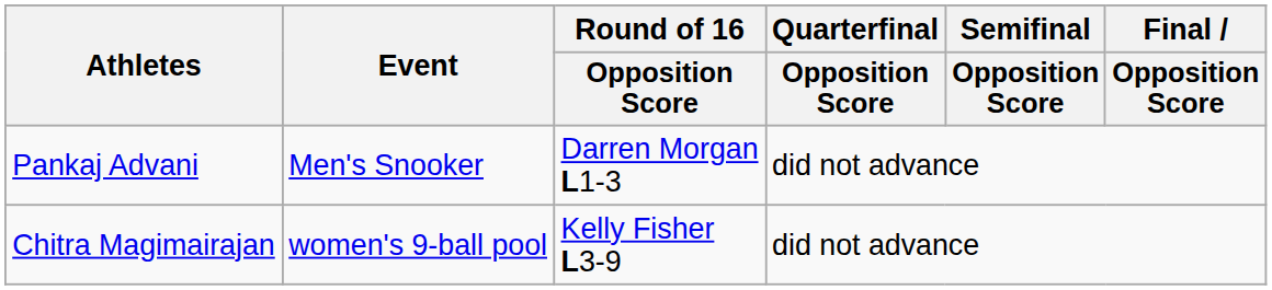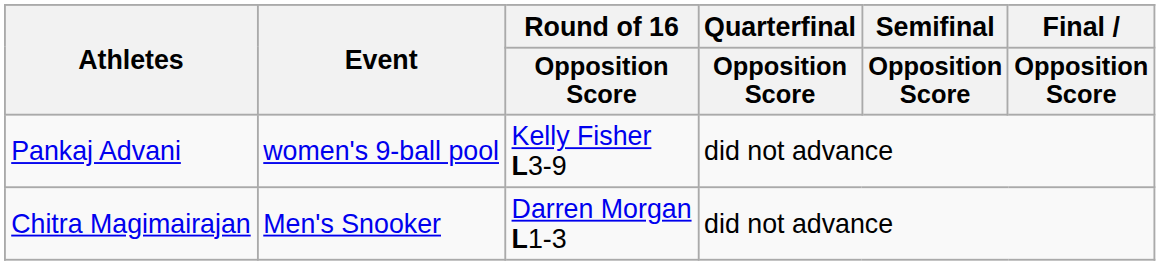Pankaj Advani | Event: Men's Snooker -> women's 9-ball pool
Pankaj Advani | Round of 16 / Opposition Score: Darren Morgan L1-3 -> Kelly Fisher L3-9
Chitra Magimairajan | Event: women's 9-ball pool -> Men's Snooker
Chitra Magimairajan | Round of 16 / Opposition Score: Kelly Fisher L3-9 -> Darren Morgan L1-3
